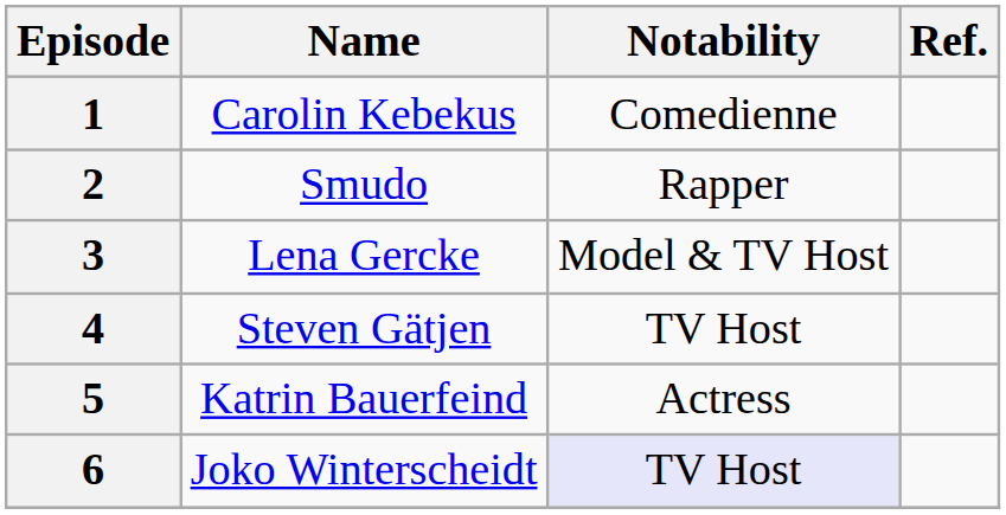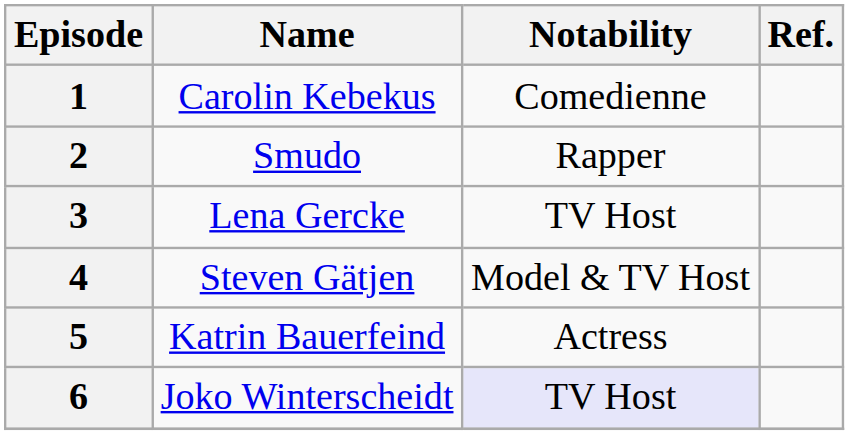3 | Notability: Model & TV Host -> TV Host
4 | Notability: TV Host -> Model & TV Host
